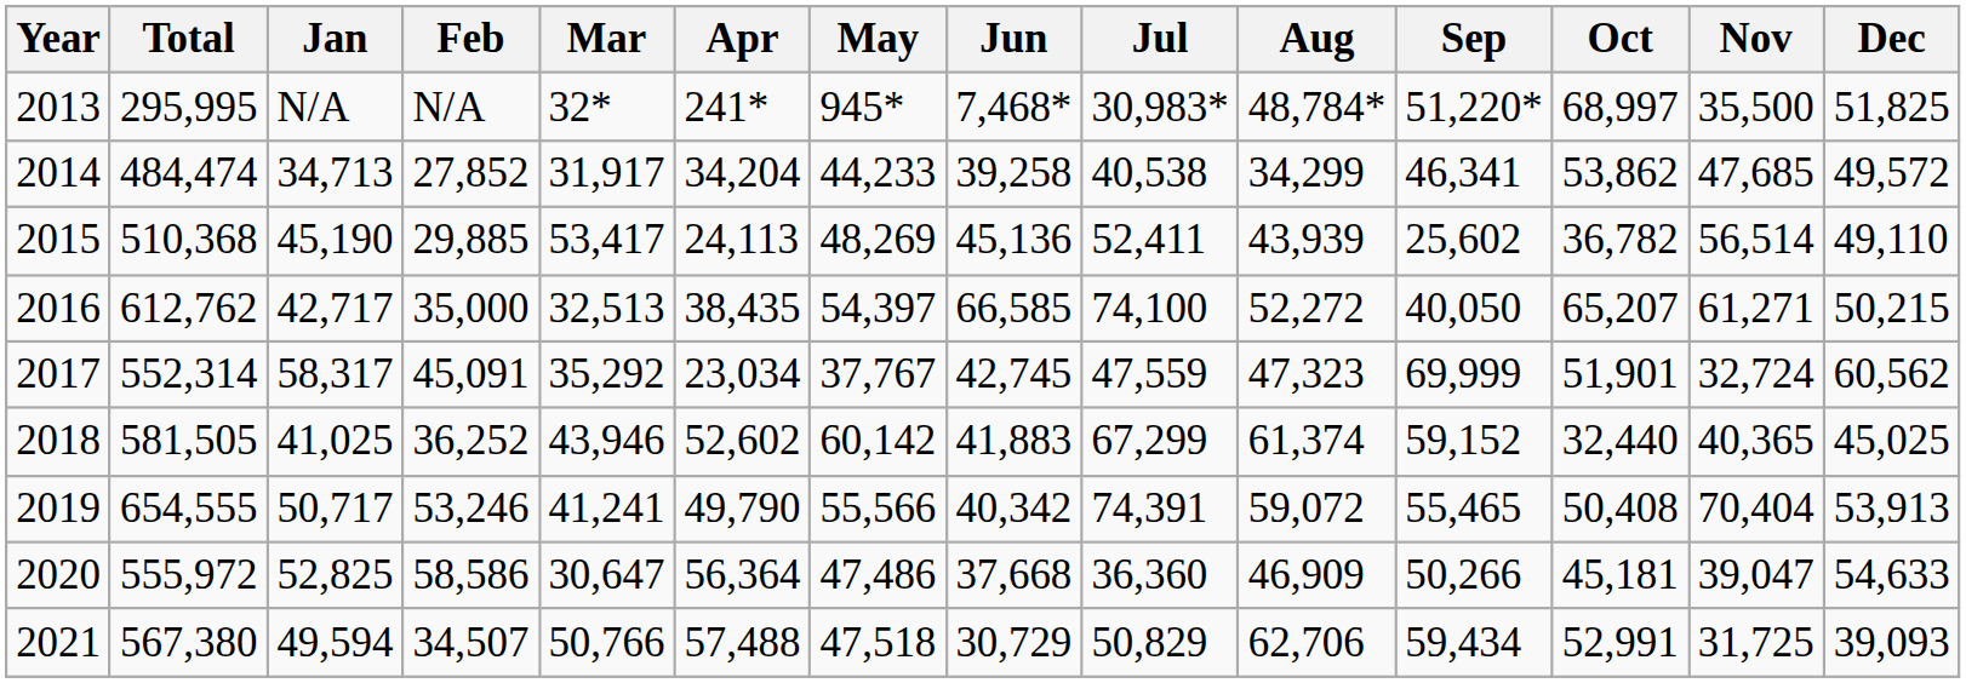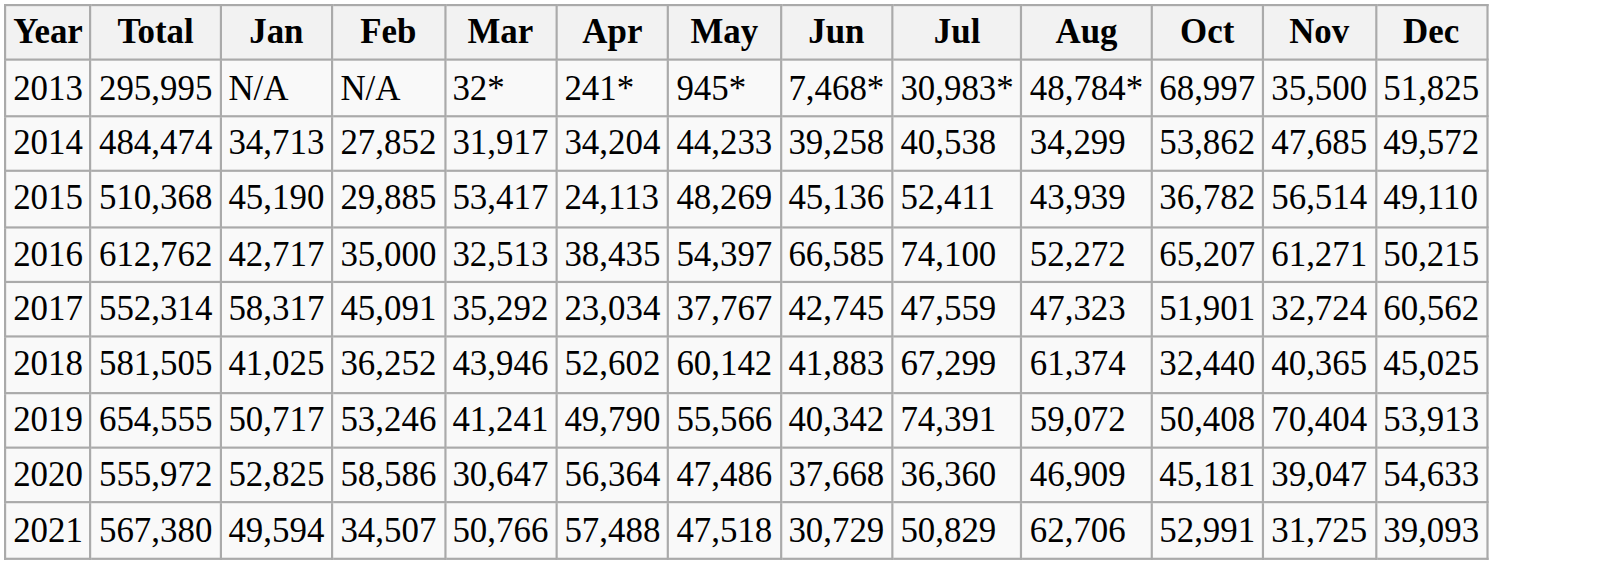- column: Sep | 51,220* | 46,341 | 25,602 | 40,050 | 69,999 | 59,152 | 55,465 | 50,266 | 59,434
